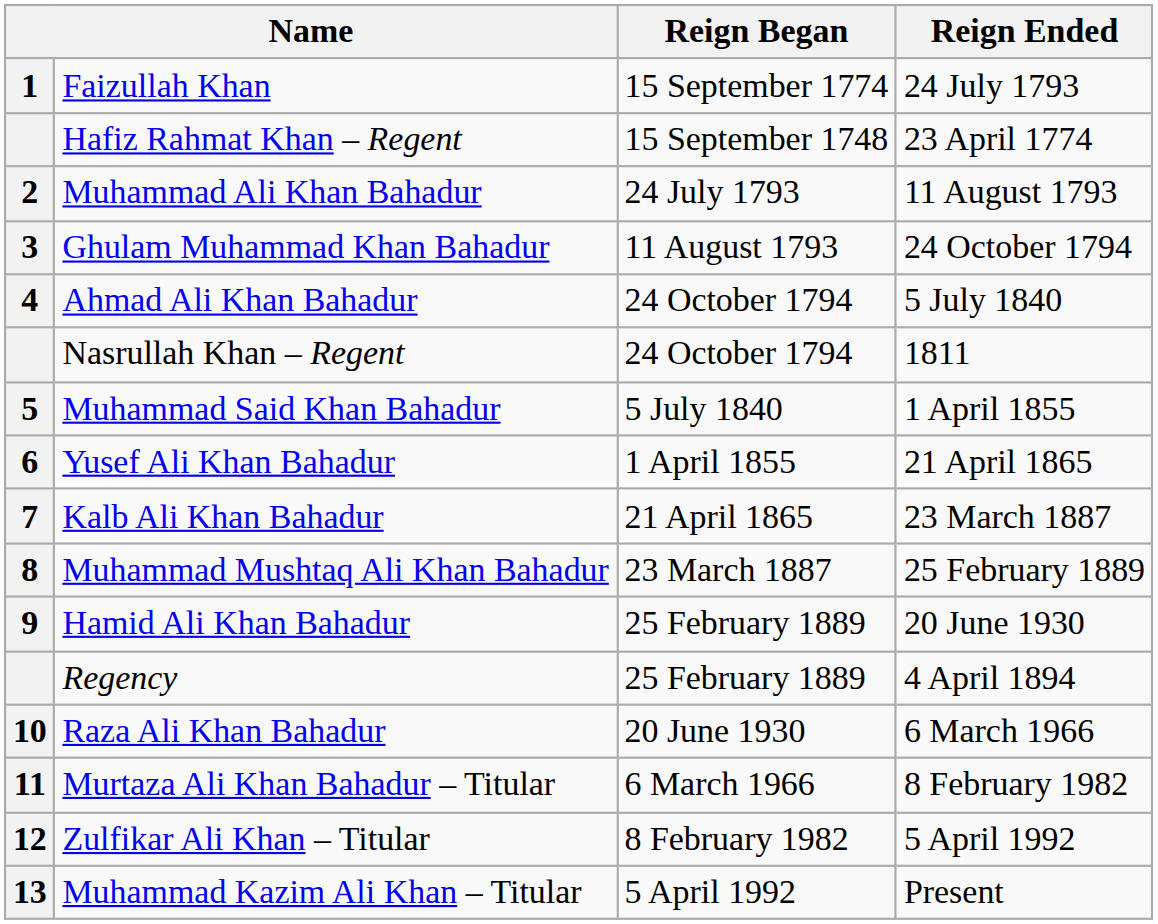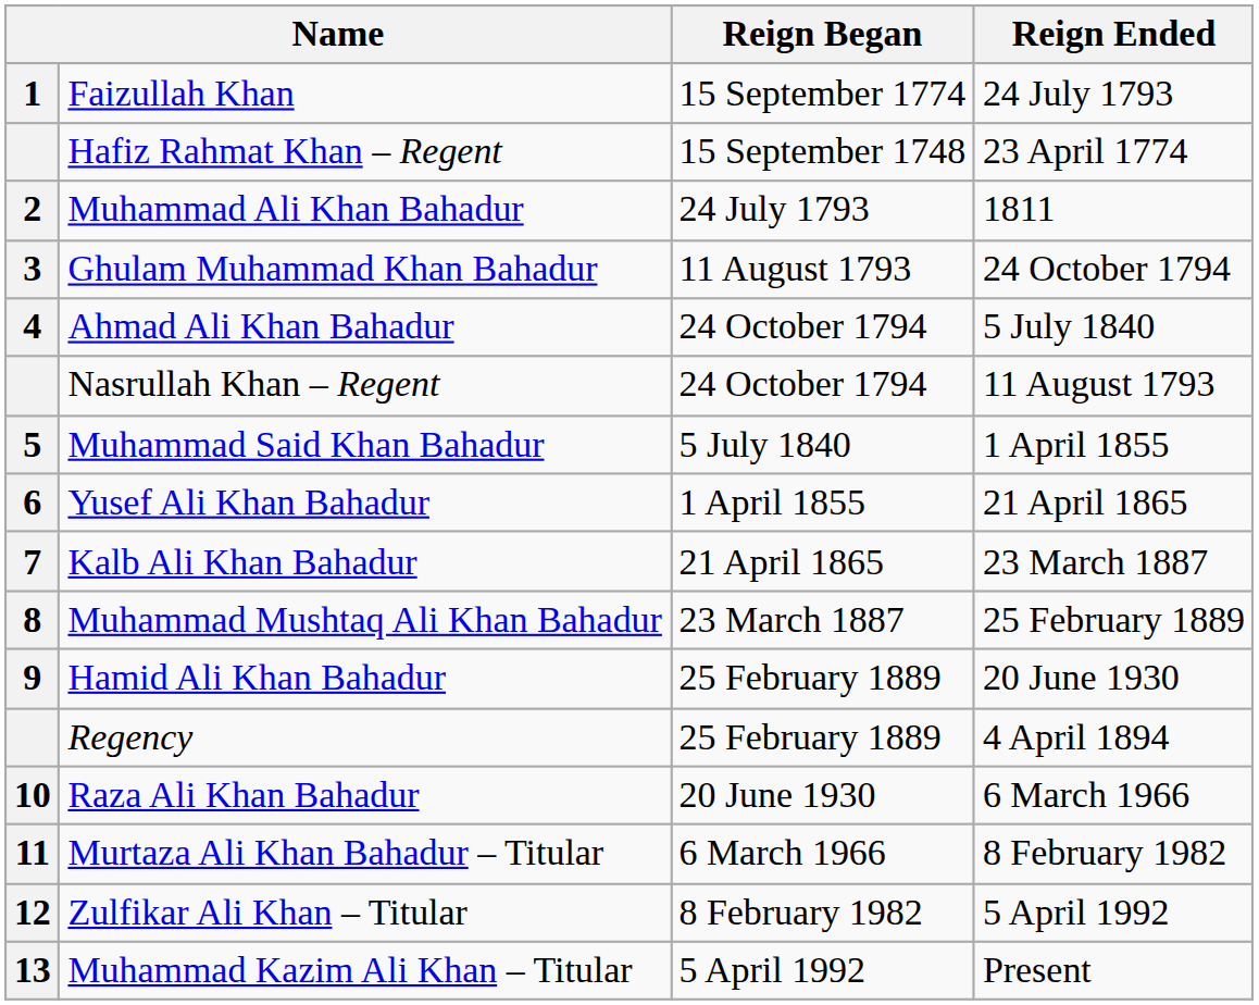Muhammad Ali Khan Bahadur | Reign Ended: 11 August 1793 -> 1811
Nasrullah Khan – Regent | Reign Ended: 1811 -> 11 August 1793
